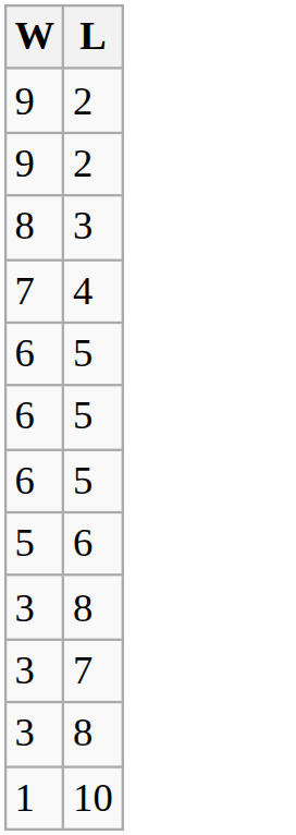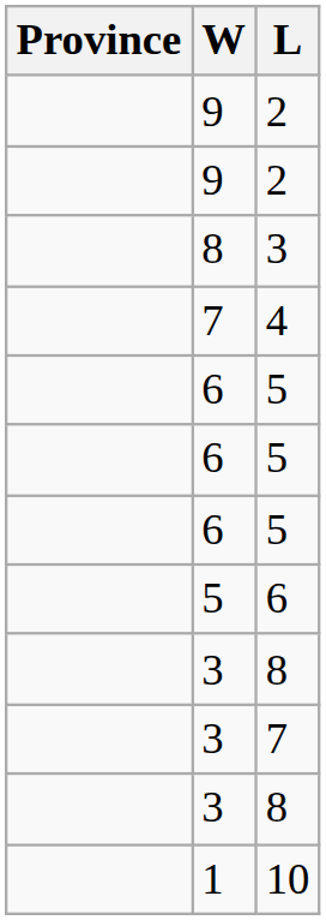+ column: Province
